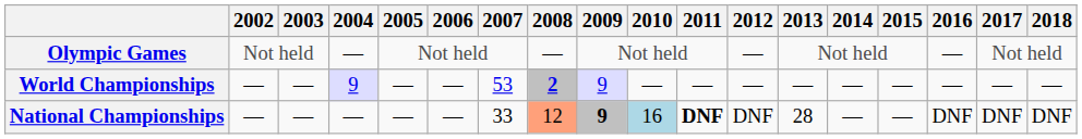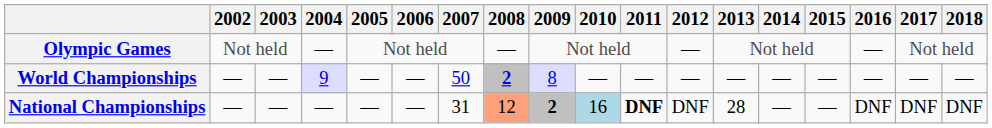World Championships | 2007: 53 -> 50
World Championships | 2009: 9 -> 8
National Championships | 2007: 33 -> 31
National Championships | 2009: 9 -> 2
